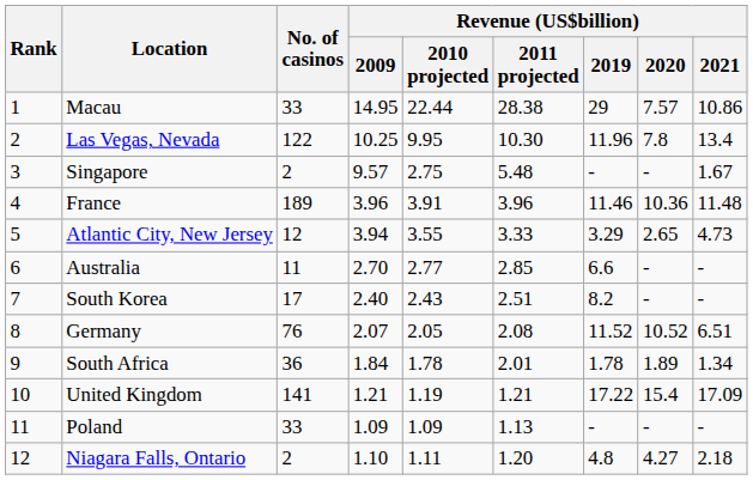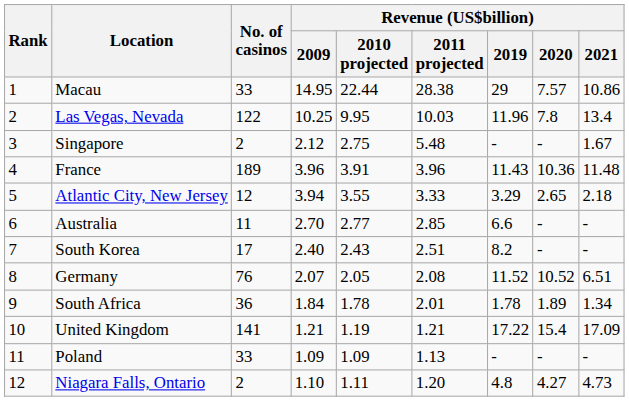Las Vegas, Nevada | Revenue (US$billion) / 2011 projected: 10.30 -> 10.03
Singapore | Revenue (US$billion) / 2009: 9.57 -> 2.12
France | Revenue (US$billion) / 2019: 11.46 -> 11.43
Atlantic City, New Jersey | Revenue (US$billion) / 2021: 4.73 -> 2.18
Niagara Falls, Ontario | Revenue (US$billion) / 2021: 2.18 -> 4.73
